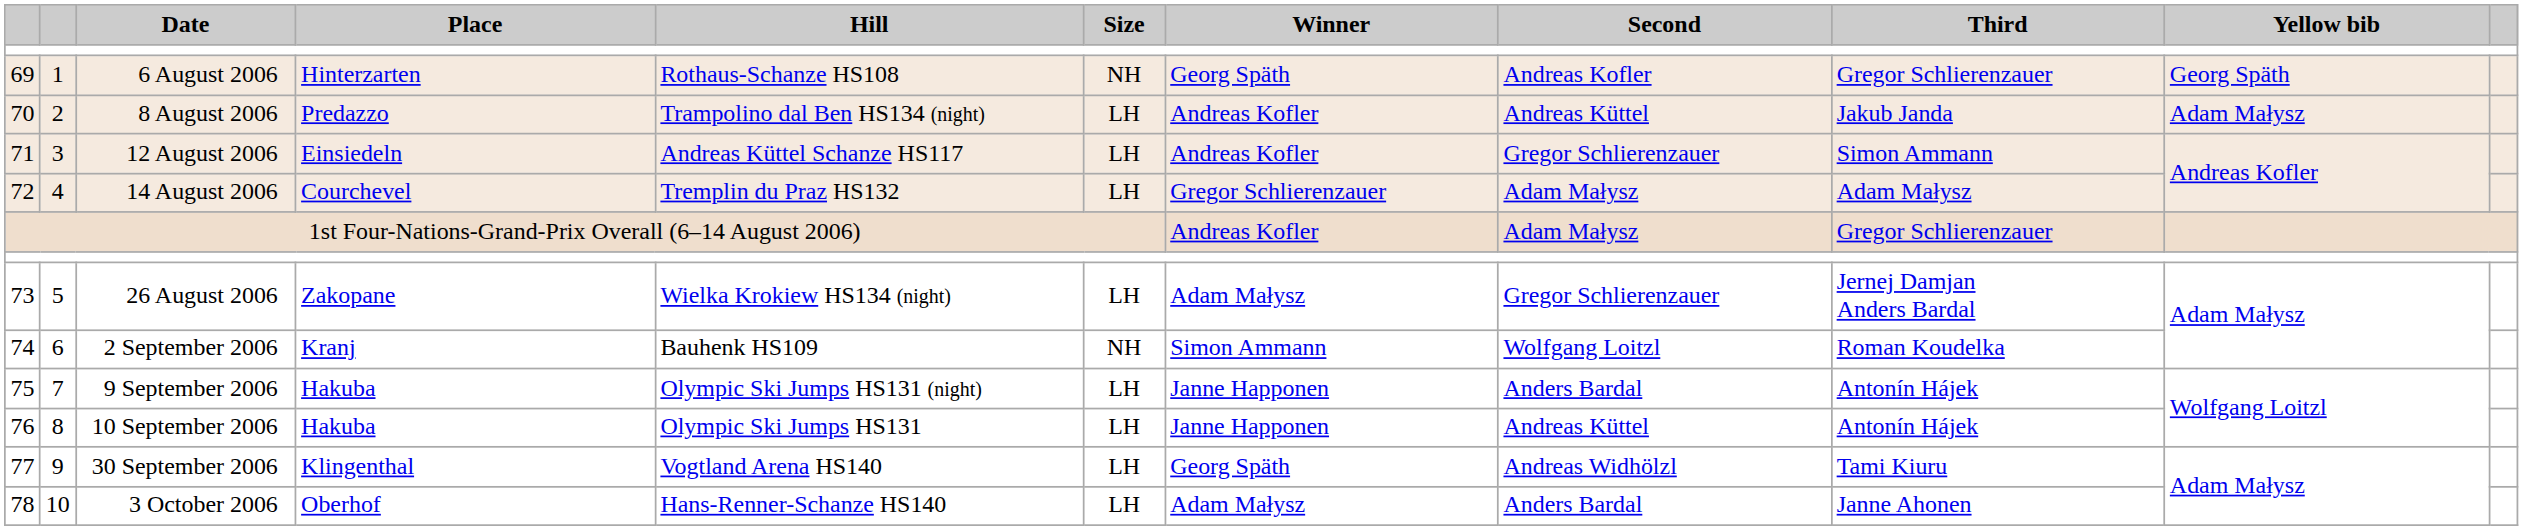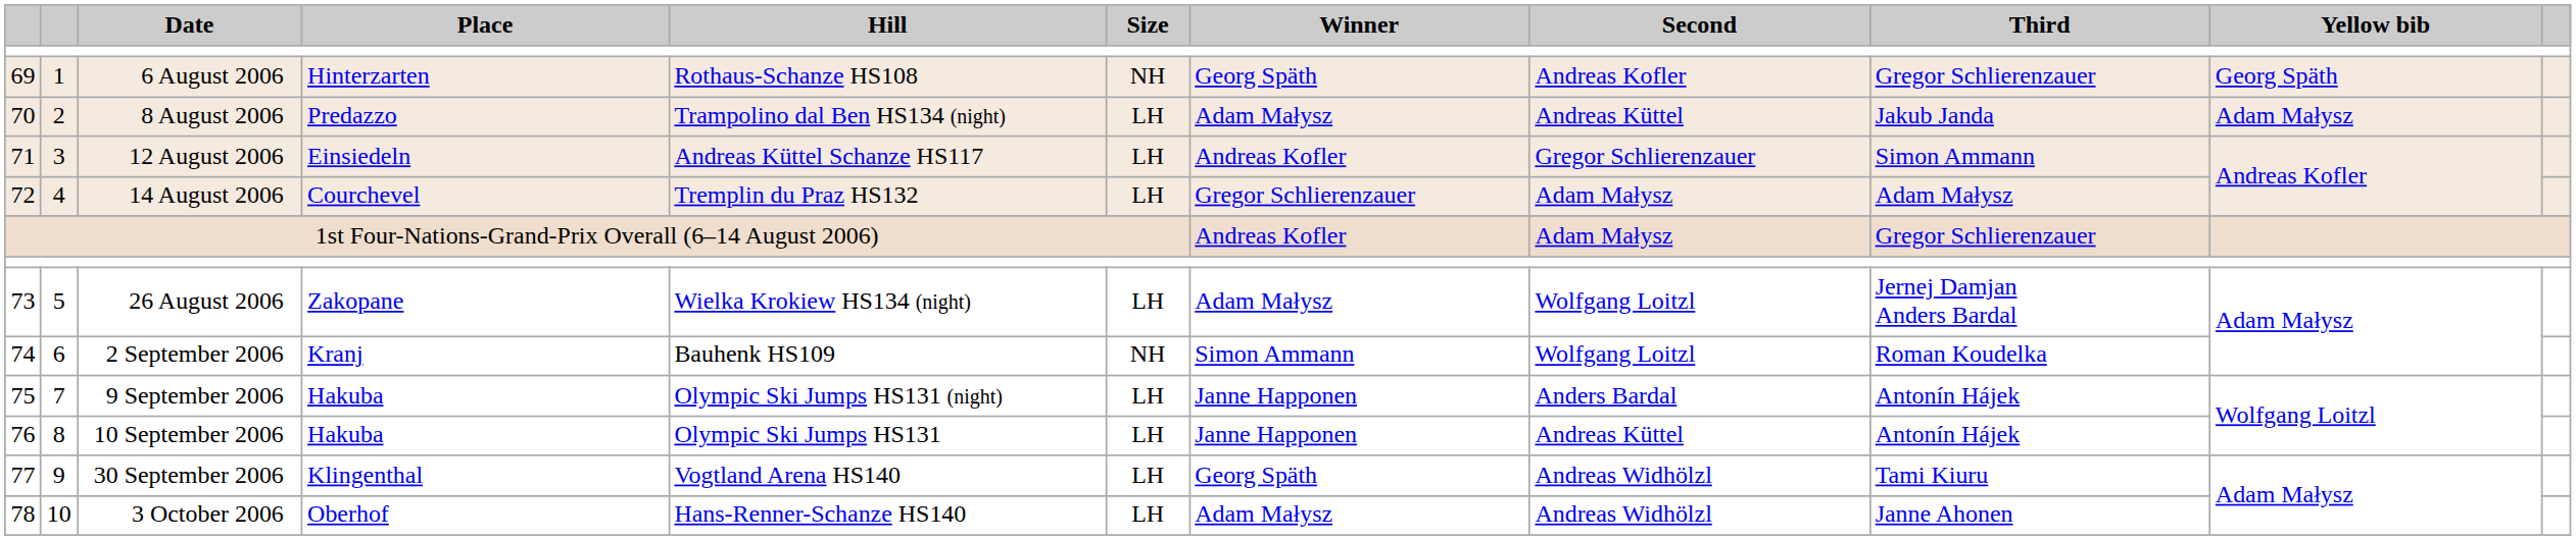8 August 2006 | Winner: Andreas Kofler -> Adam Małysz
26 August 2006 | Second: Gregor Schlierenzauer -> Wolfgang Loitzl
3 October 2006 | Second: Anders Bardal -> Andreas Widhölzl
